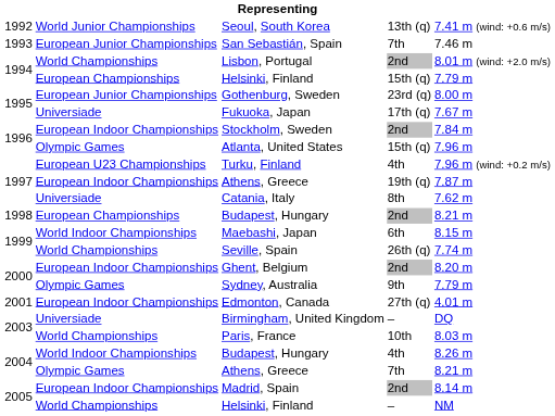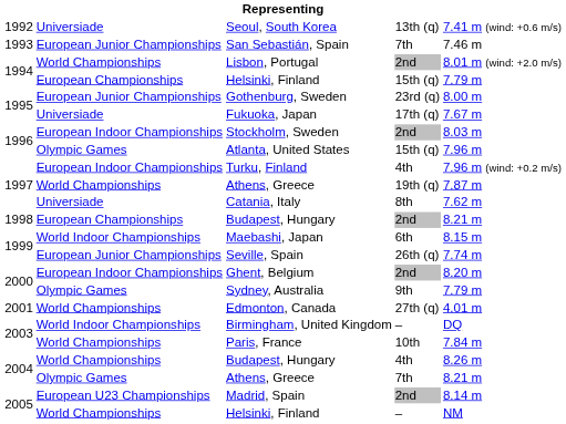Seoul, South Korea | column 2: World Junior Championships -> Universiade
Stockholm, Sweden | column 5: 7.84 m -> 8.03 m
Turku, Finland | column 2: European U23 Championships -> European Indoor Championships
Athens, Greece / 19th (q) | column 2: European Indoor Championships -> World Championships
Seville, Spain | column 2: World Championships -> European Junior Championships
Edmonton, Canada | column 2: European Indoor Championships -> World Championships
Birmingham, United Kingdom | column 2: Universiade -> World Indoor Championships
Paris, France | column 5: 8.03 m -> 7.84 m
Budapest, Hungary / 4th | column 2: World Indoor Championships -> World Championships
Madrid, Spain | column 2: European Indoor Championships -> European U23 Championships
